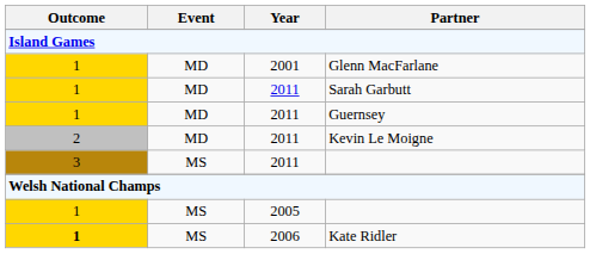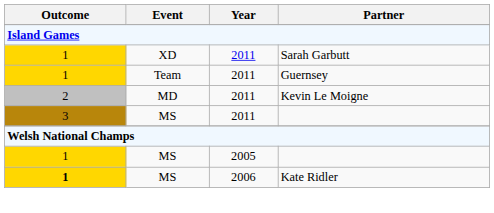- row: 1 | MD | 2001 | Glenn MacFarlane
Sarah Garbutt | Event: MD -> XD
Guernsey | Event: MD -> Team
